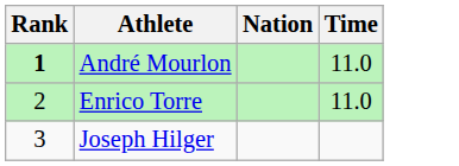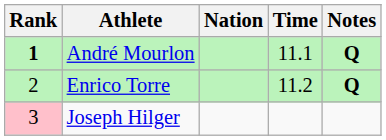+ column: Notes | Q | Q
André Mourlon | Time: 11.0 -> 11.1
Enrico Torre | Time: 11.0 -> 11.2
Joseph Hilger | Rank: no background -> pink background
